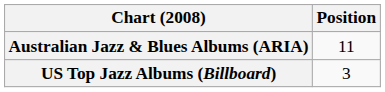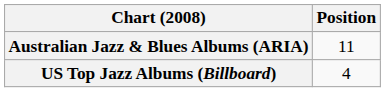US Top Jazz Albums (Billboard) | Position: 3 -> 4
